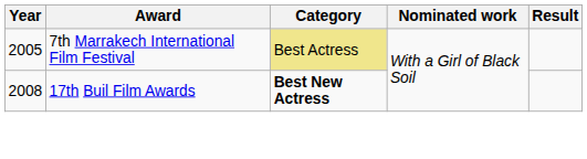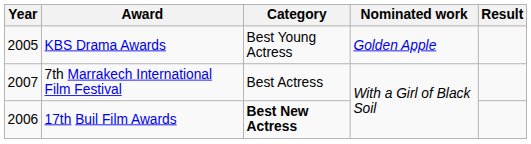+ row: 2005 | KBS Drama Awards | Best Young Actress | Golden Apple
7th Marrakech International Film Festival | Year: 2005 -> 2007
7th Marrakech International Film Festival | Category: khaki background -> no background
17th Buil Film Awards | Year: 2008 -> 2006
